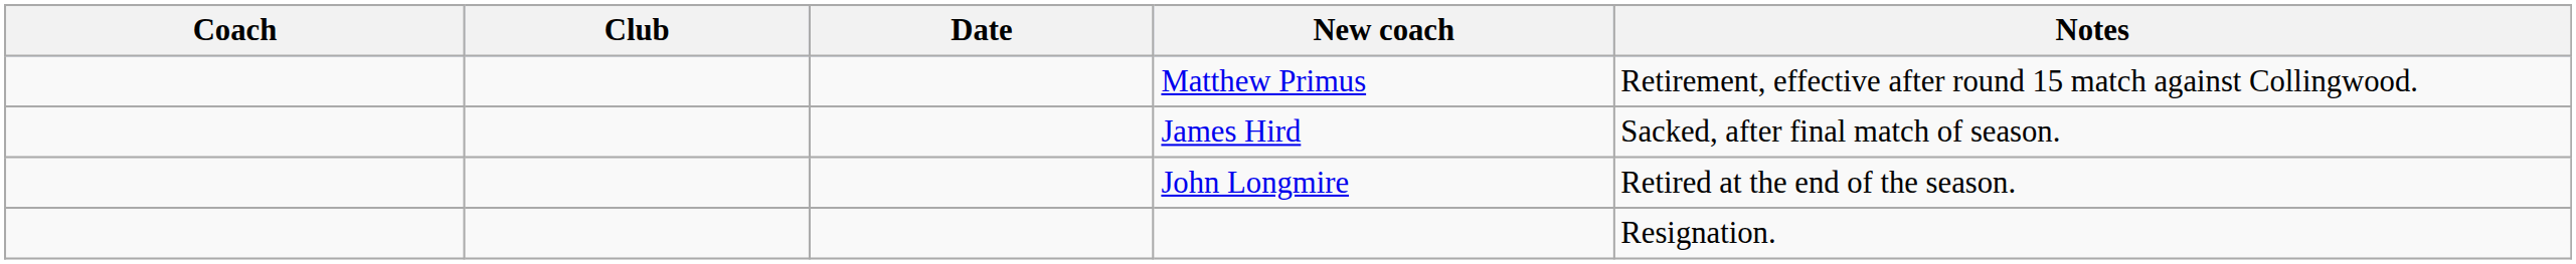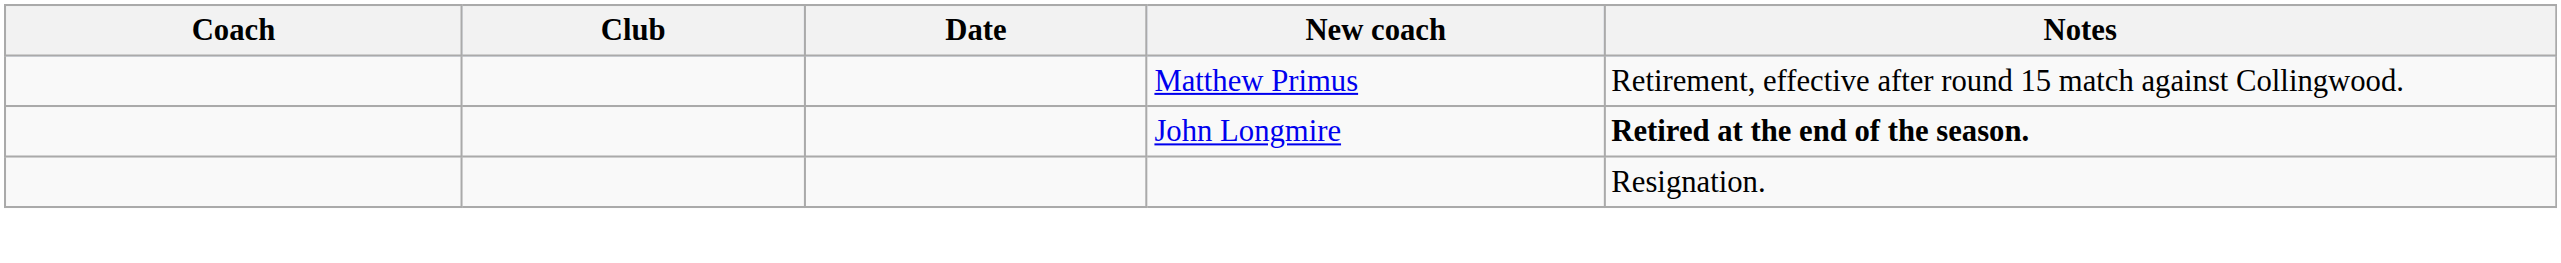- row: James Hird | Sacked, after final match of season.
John Longmire | Notes: normal -> bold
